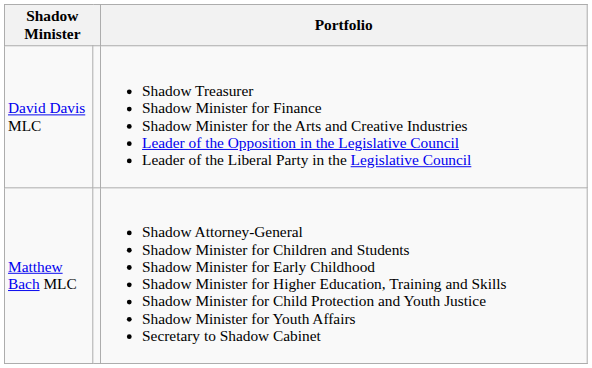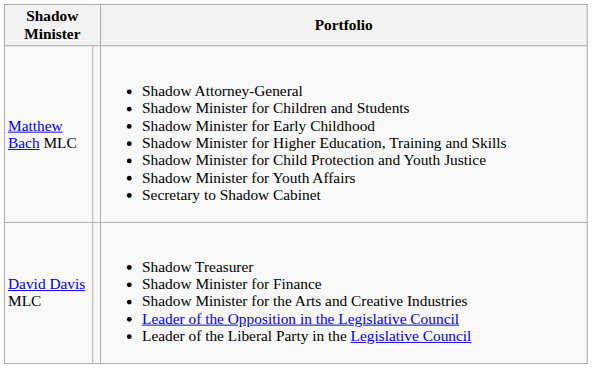rows swapped: David Davis MLC <-> Matthew Bach MLC
